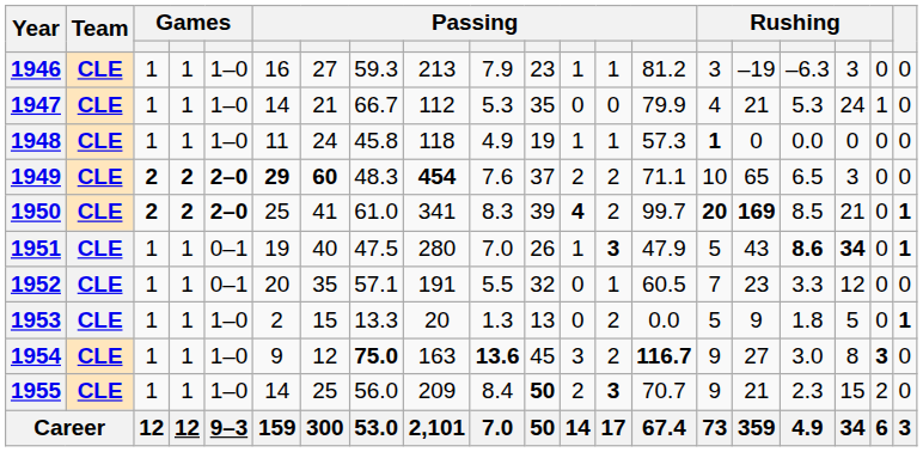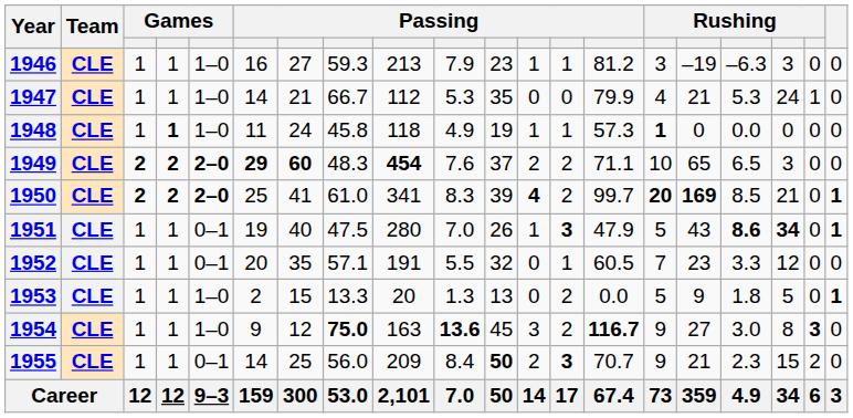1948 | column 4: normal -> bold
1955 | column 5: 1–0 -> 0–1
